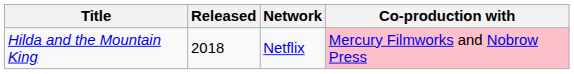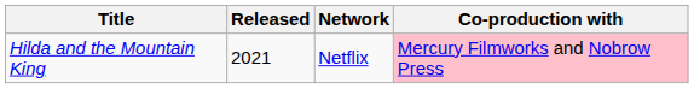Hilda and the Mountain King | Released: 2018 -> 2021
